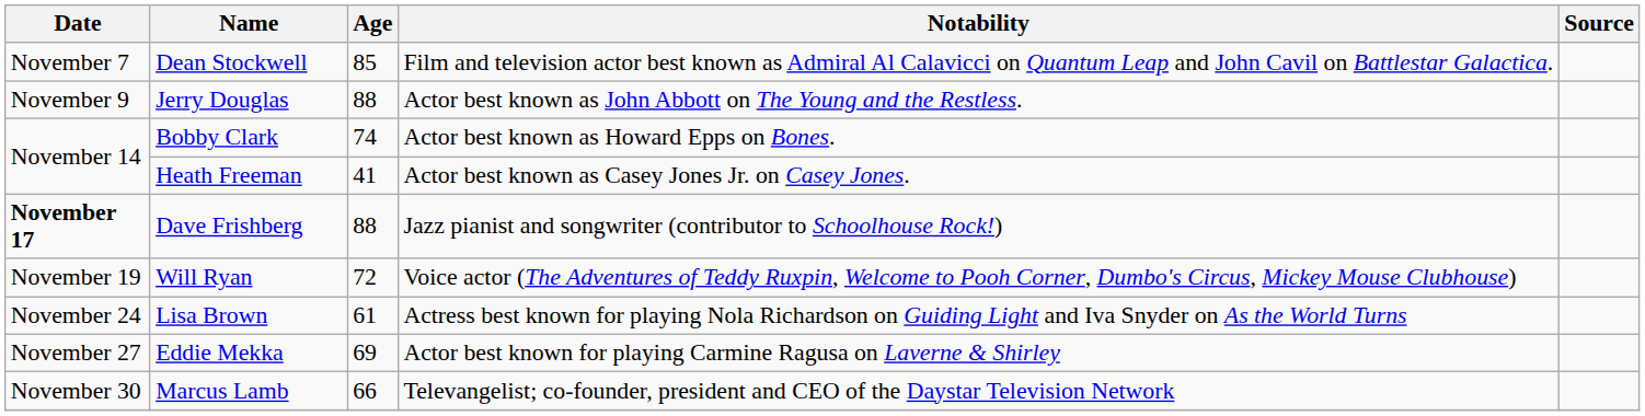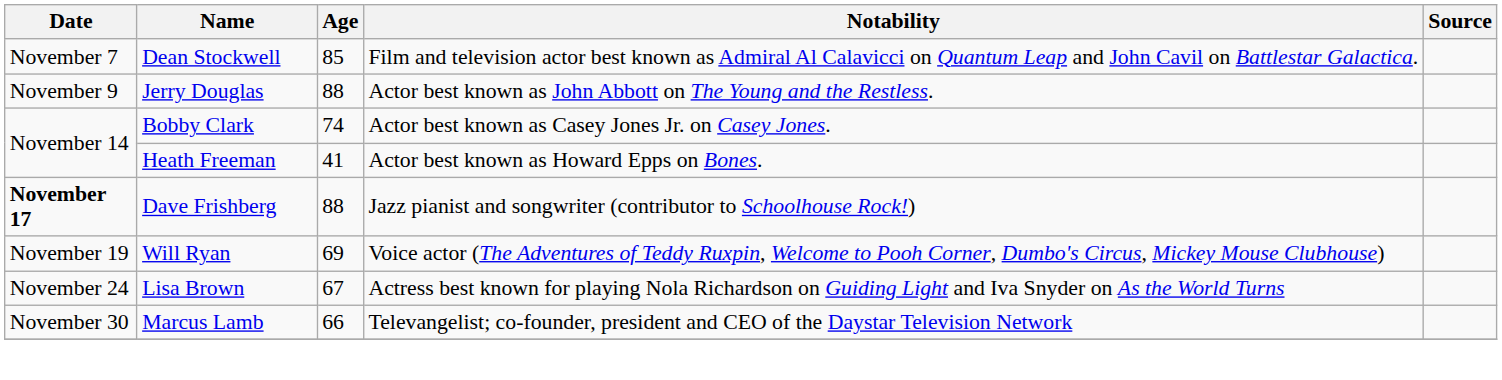Bobby Clark | Notability: Actor best known as Howard Epps on Bones. -> Actor best known as Casey Jones Jr. on Casey Jones.
Heath Freeman | Notability: Actor best known as Casey Jones Jr. on Casey Jones. -> Actor best known as Howard Epps on Bones.
Will Ryan | Age: 72 -> 69
Lisa Brown | Age: 61 -> 67
- row: November 27 | Eddie Mekka | 69 | Actor best known for playing Carmine Ragusa on Laverne & Shirley
